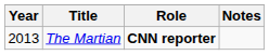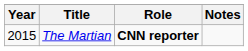The Martian | Year: 2013 -> 2015
